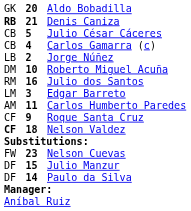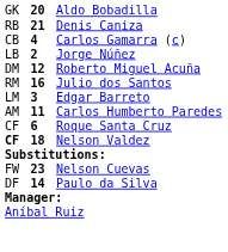Denis Caniza | column 1: bold -> normal
- row: CB | 5 | Julio César Cáceres
Roberto Miguel Acuña | column 2: 10 -> 12
Roque Santa Cruz | column 2: 9 -> 6
- row: DF | 15 | Julio Manzur
